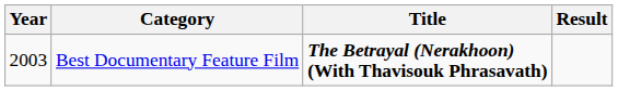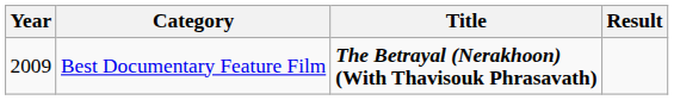Best Documentary Feature Film | Year: 2003 -> 2009
